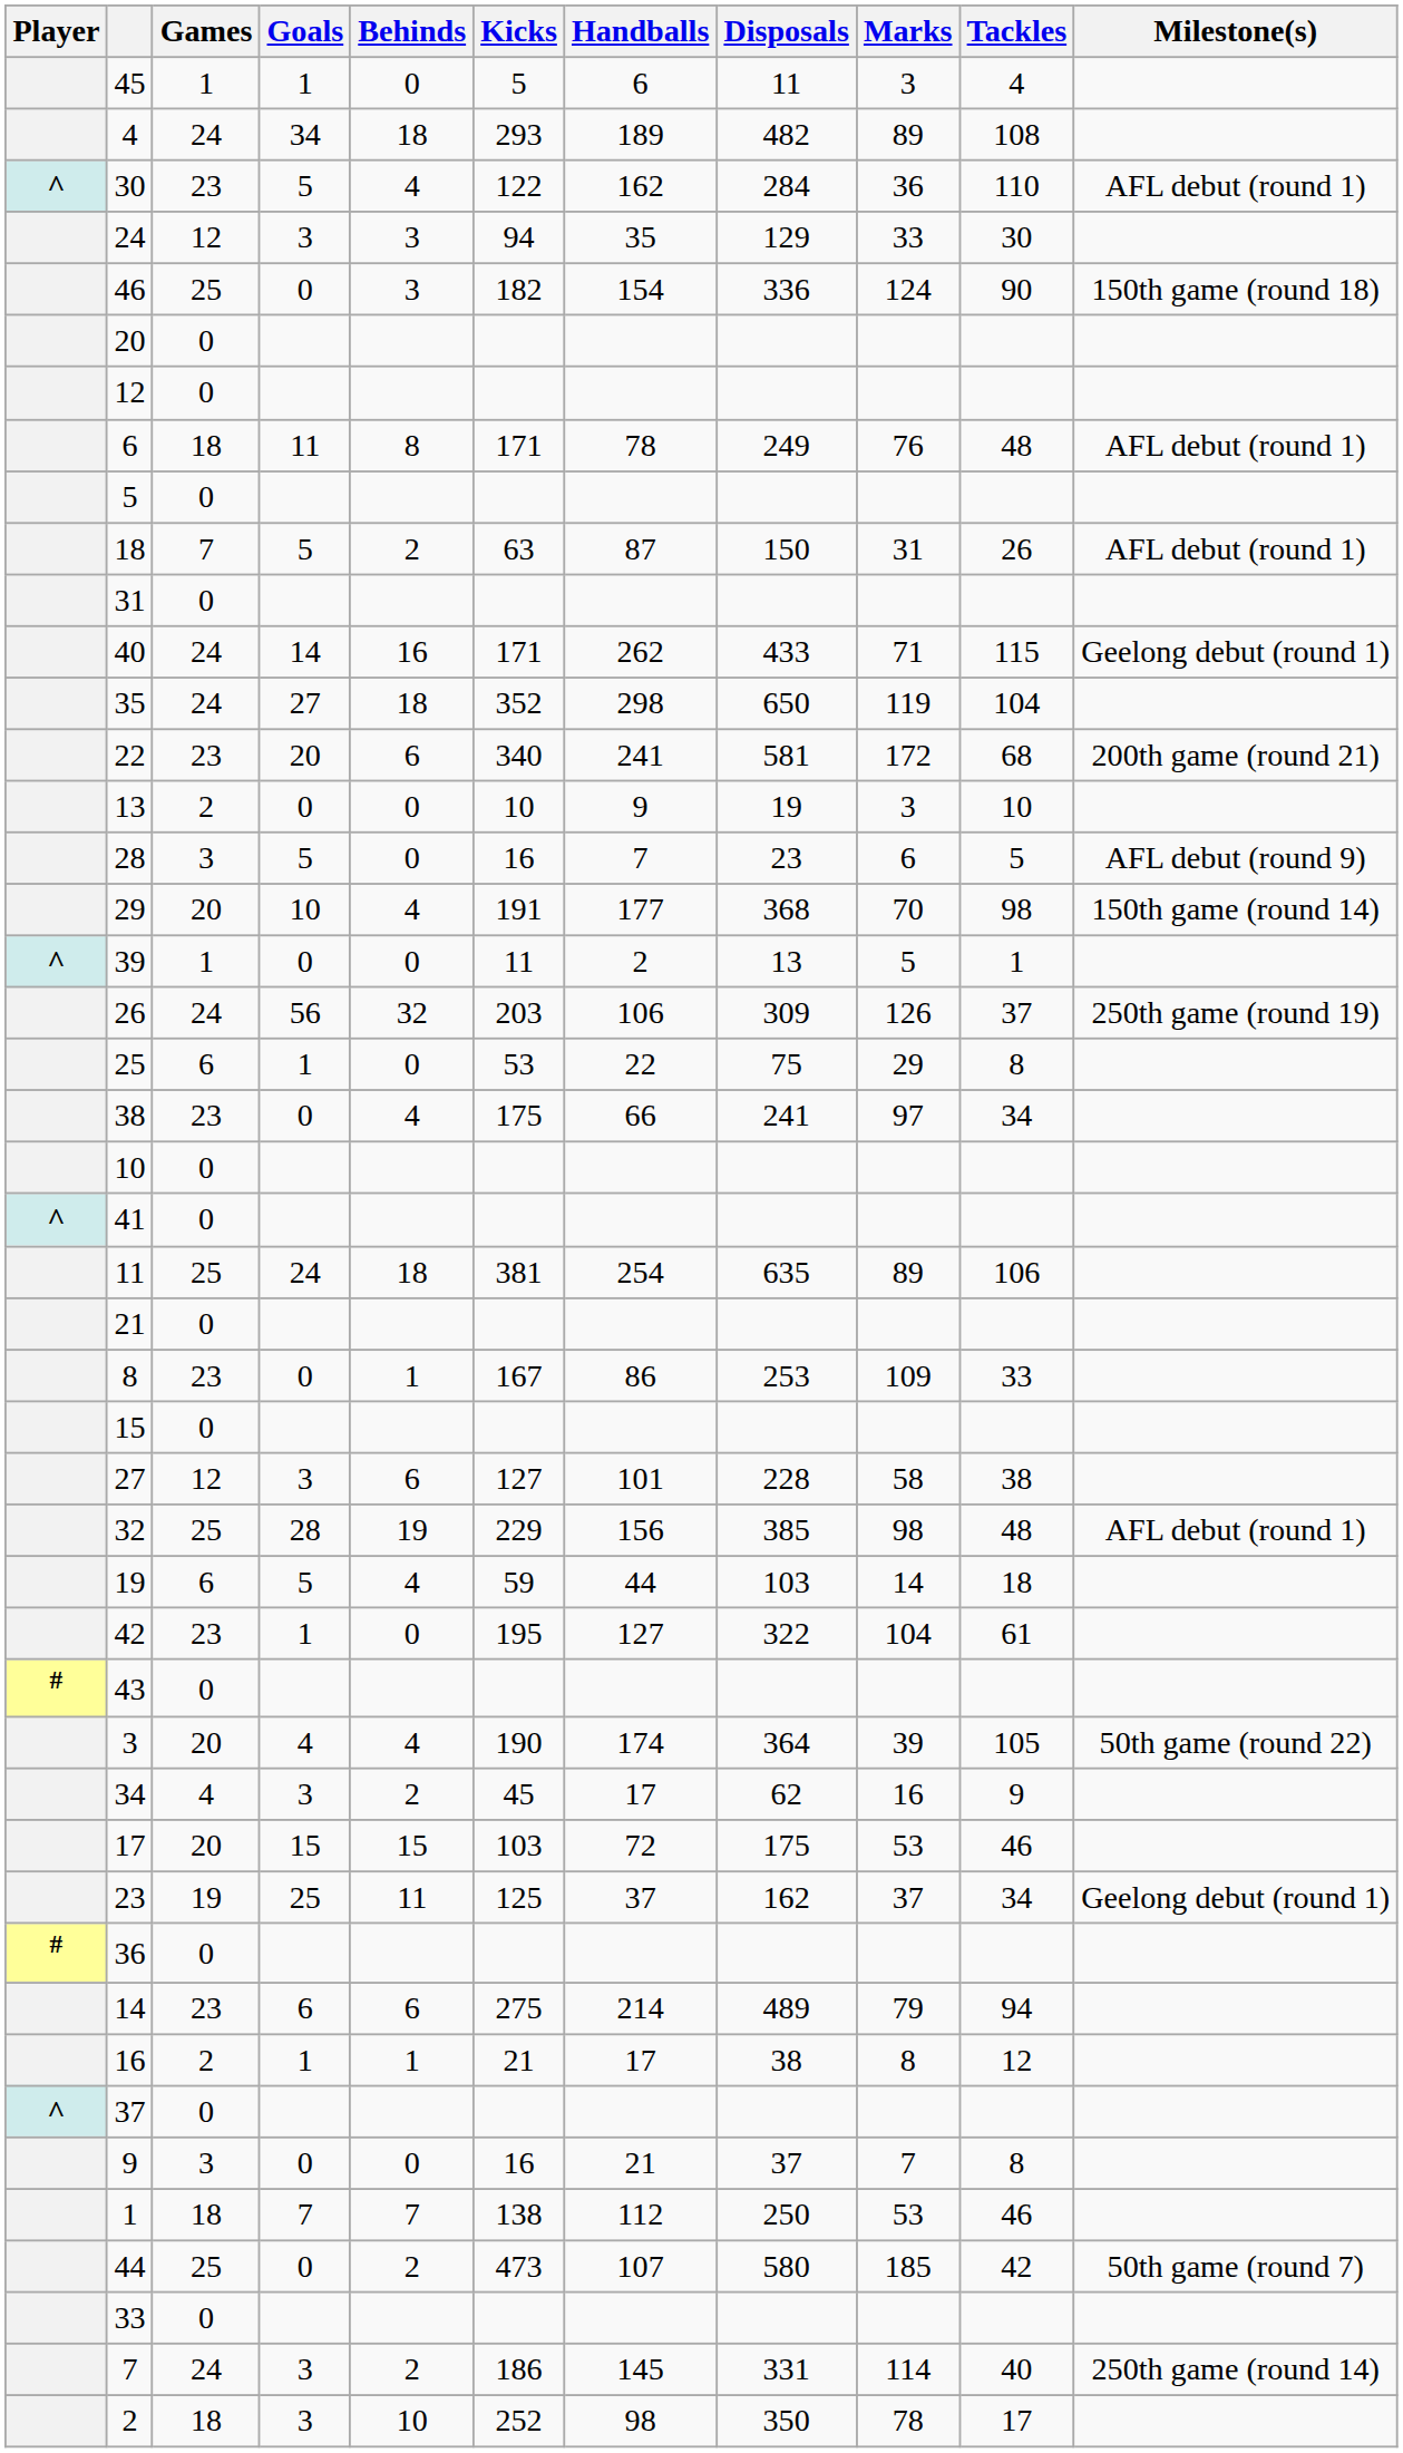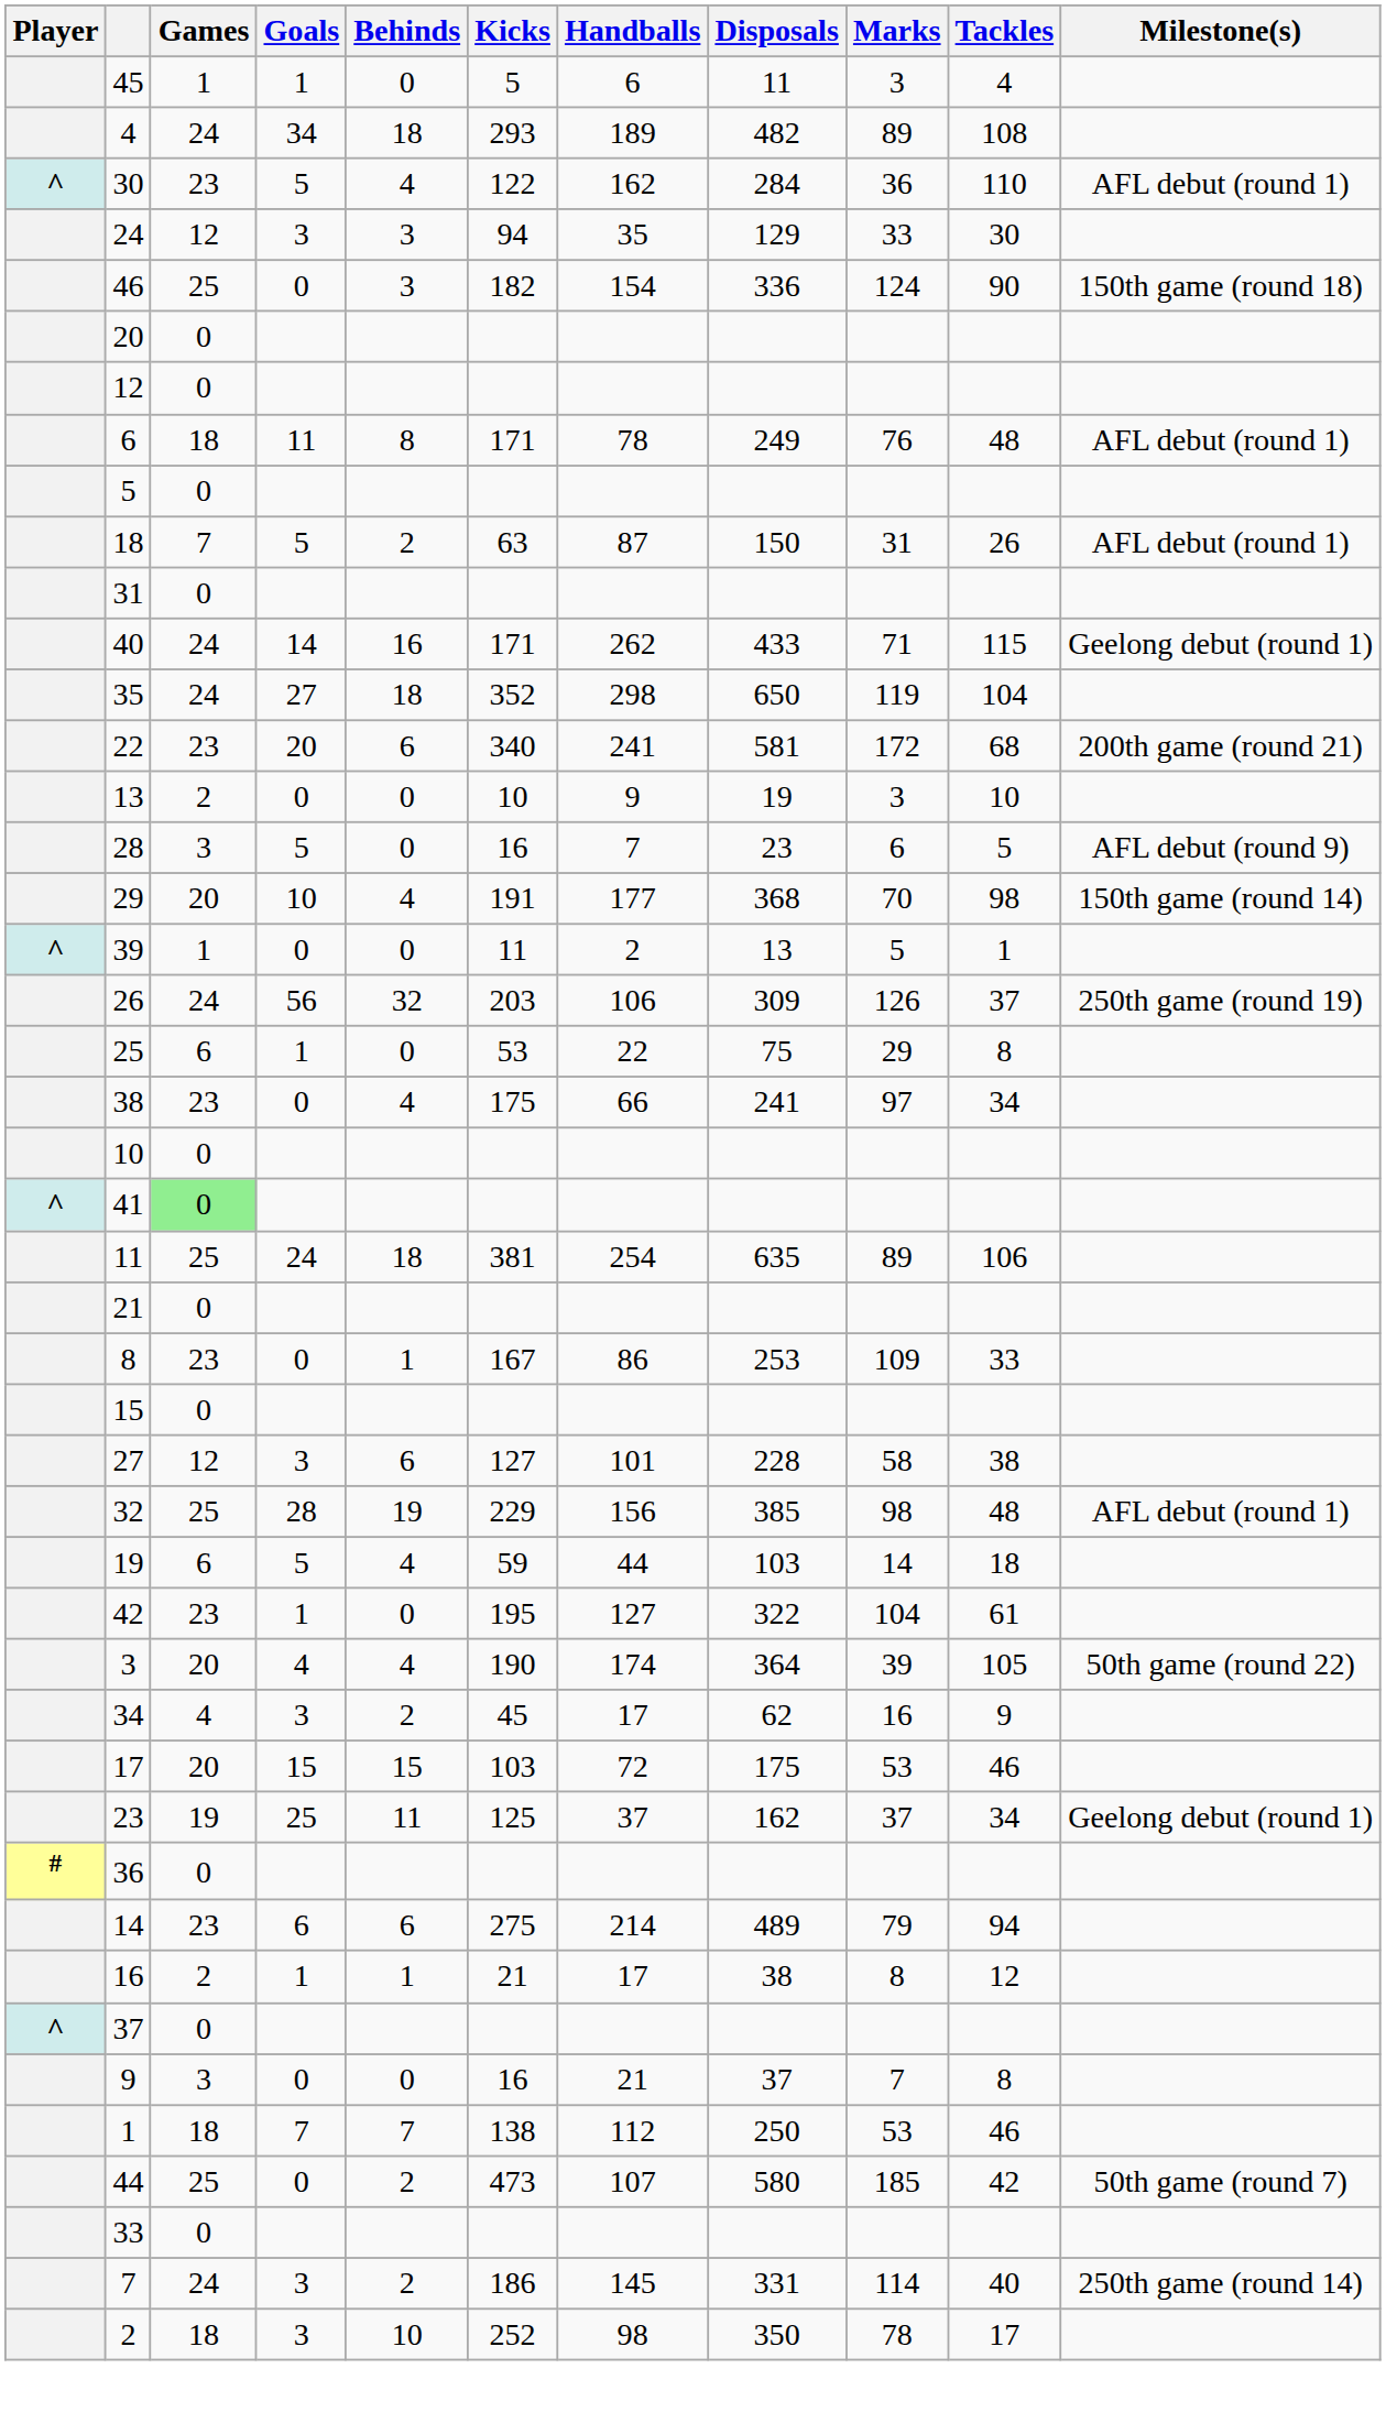41 | Games: no background -> lightgreen background
- row: # | 43 | 0
